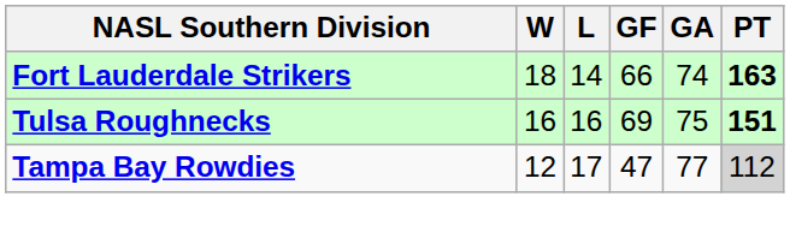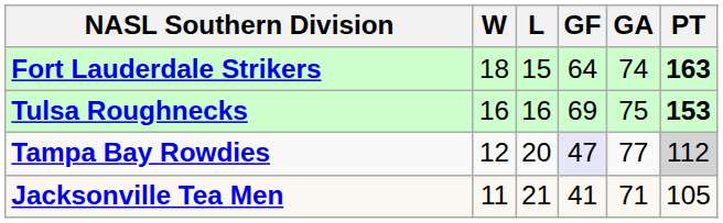Fort Lauderdale Strikers | L: 14 -> 15
Fort Lauderdale Strikers | GF: 66 -> 64
Tulsa Roughnecks | PT: 151 -> 153
Tampa Bay Rowdies | L: 17 -> 20
Tampa Bay Rowdies | GF: no background -> lavender background
+ row: Jacksonville Tea Men | 11 | 21 | 41 | 71 | 105
